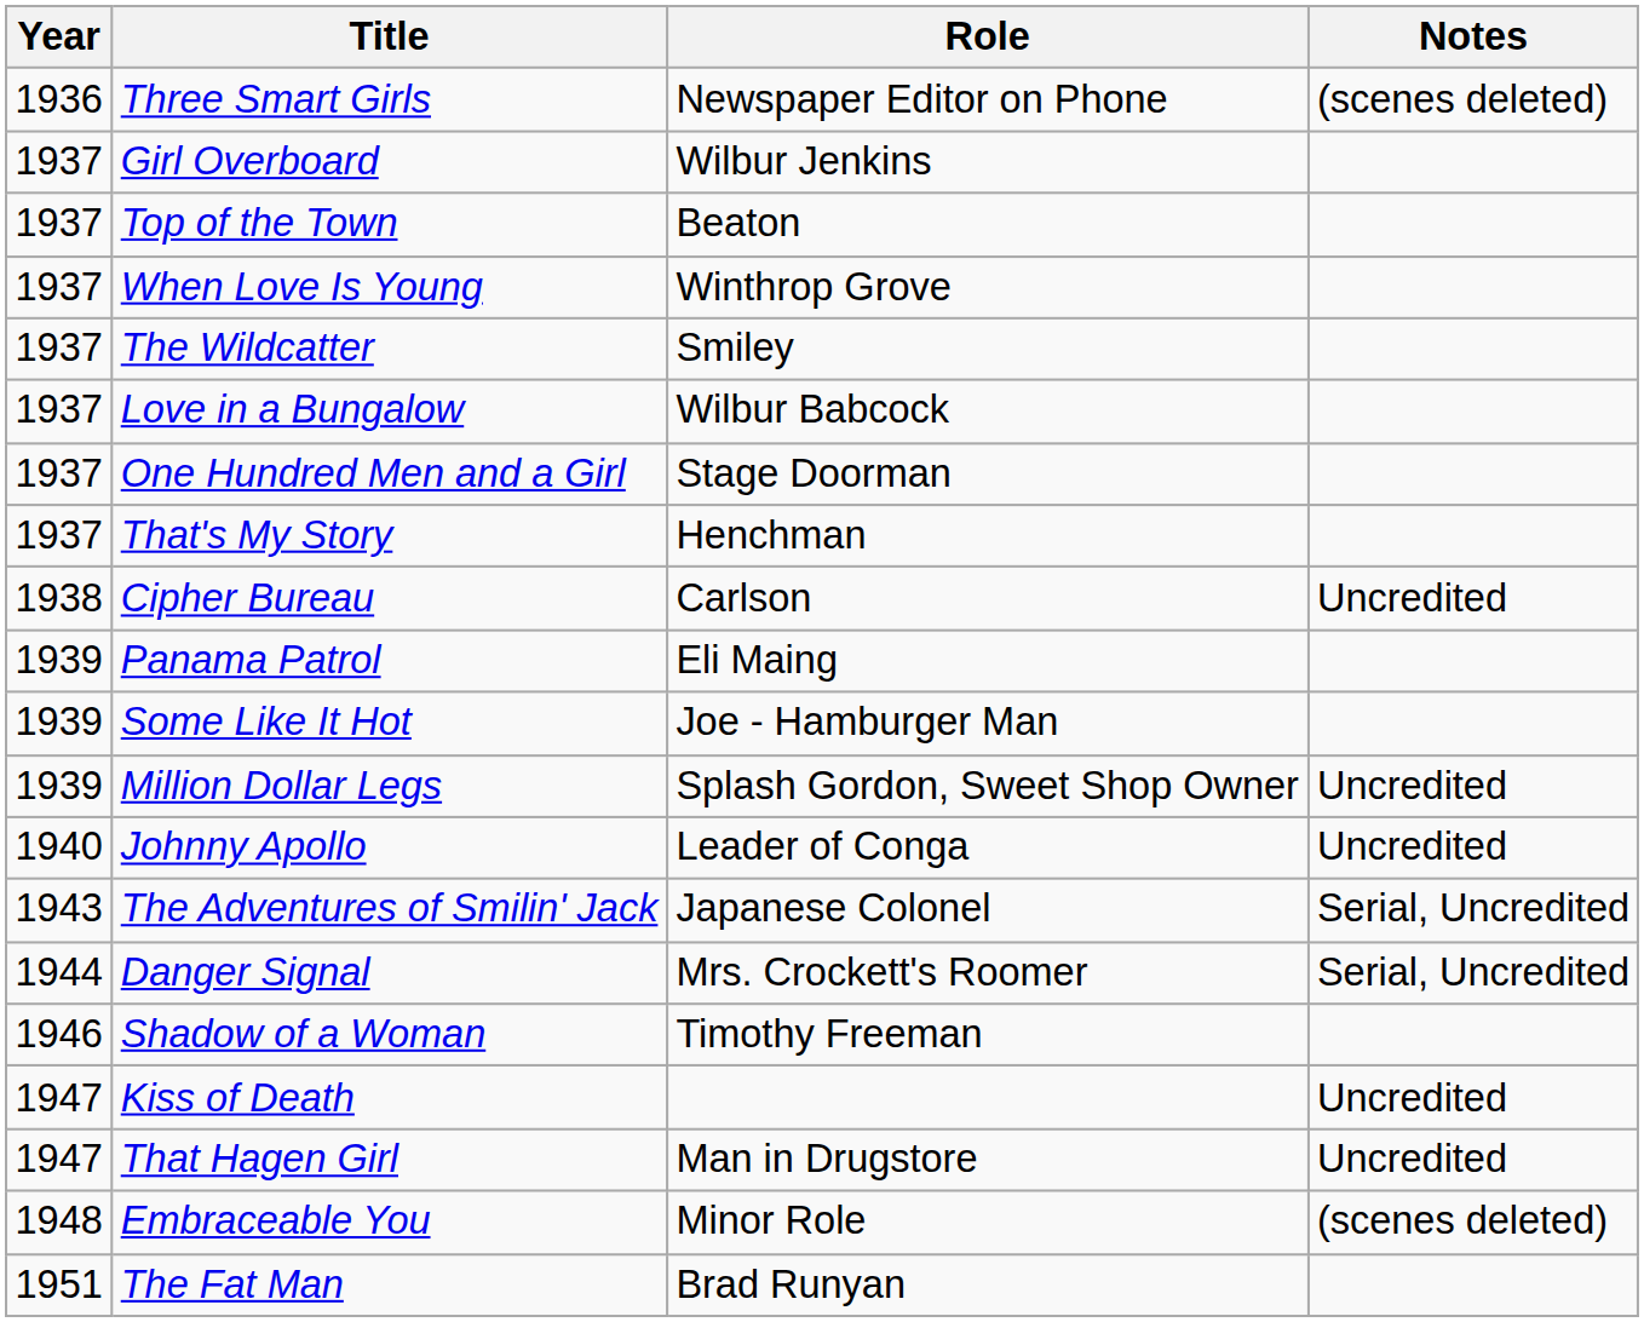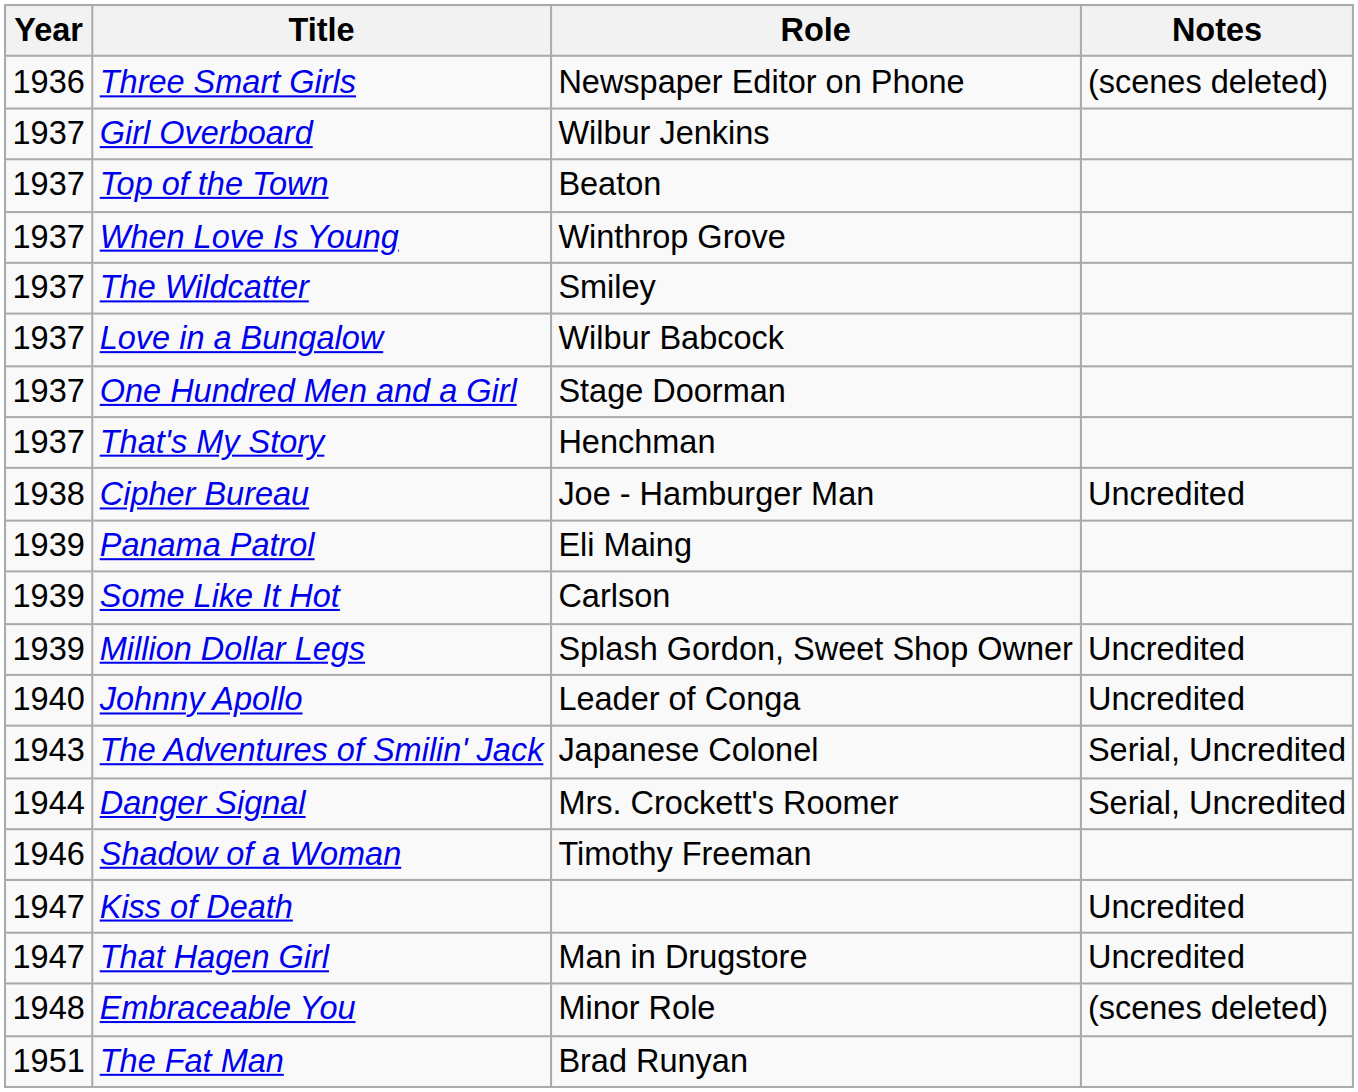Cipher Bureau | Role: Carlson -> Joe - Hamburger Man
Some Like It Hot | Role: Joe - Hamburger Man -> Carlson
